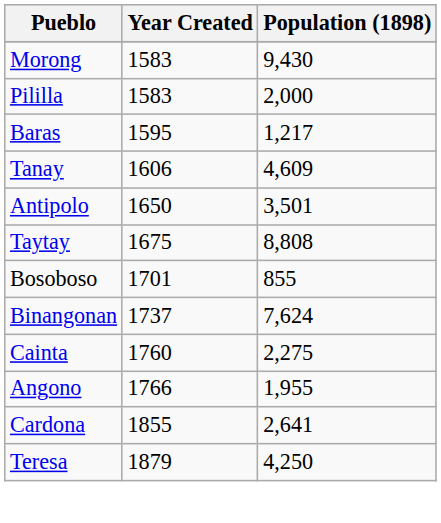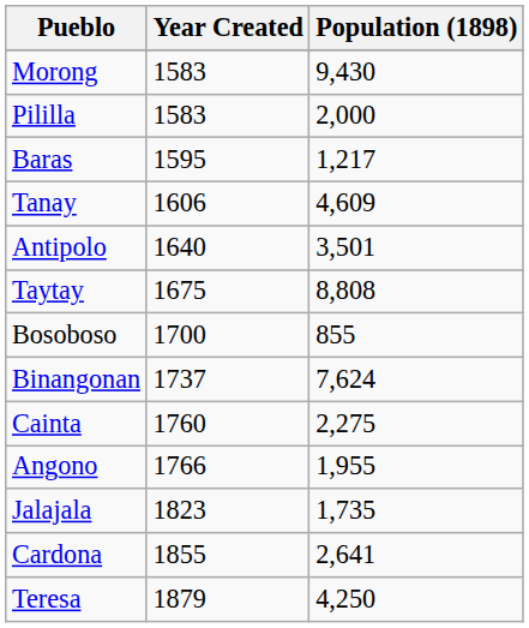Antipolo | Year Created: 1650 -> 1640
Bosoboso | Year Created: 1701 -> 1700
+ row: Jalajala | 1823 | 1,735
